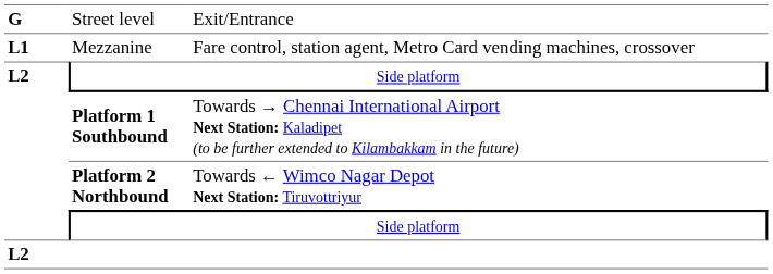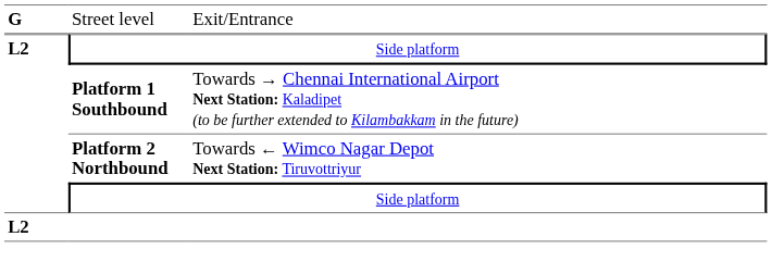- row: L1 | Mezzanine | Fare control, station agent, Metro Card vending machines, crossover
